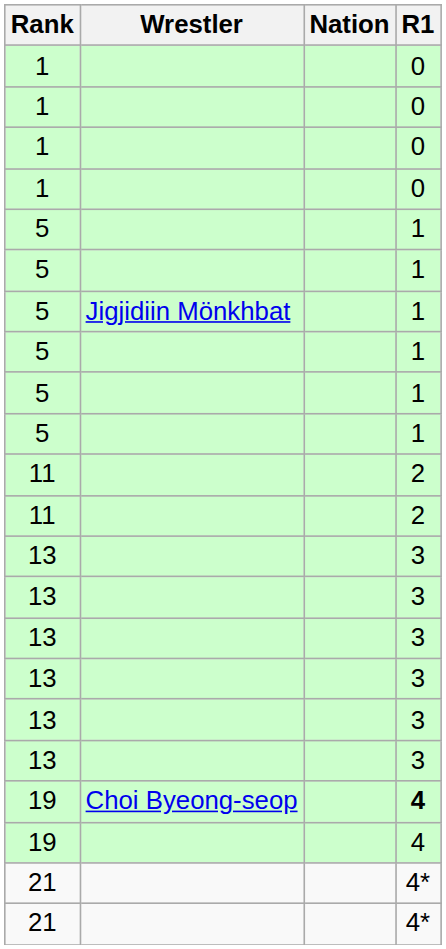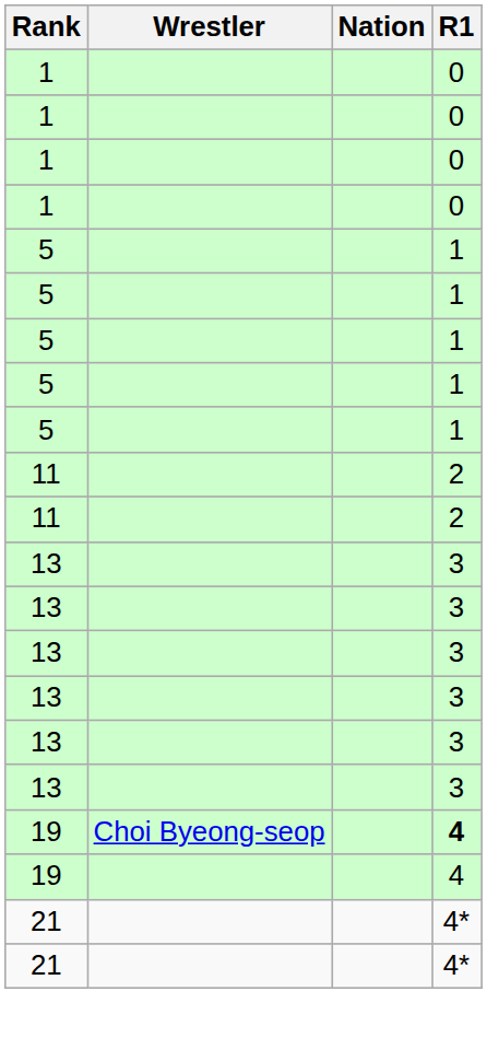- row: 5 | Jigjidiin Mönkhbat | 1
